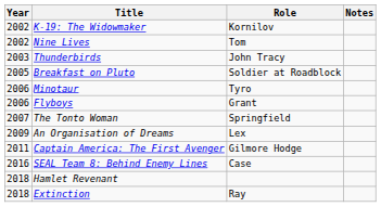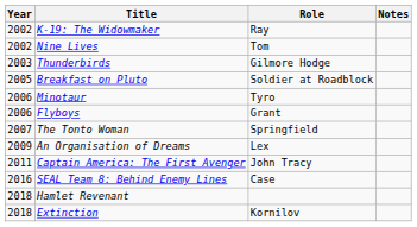K-19: The Widowmaker | Role: Kornilov -> Ray
Thunderbirds | Role: John Tracy -> Gilmore Hodge
Captain America: The First Avenger | Role: Gilmore Hodge -> John Tracy
Extinction | Role: Ray -> Kornilov
